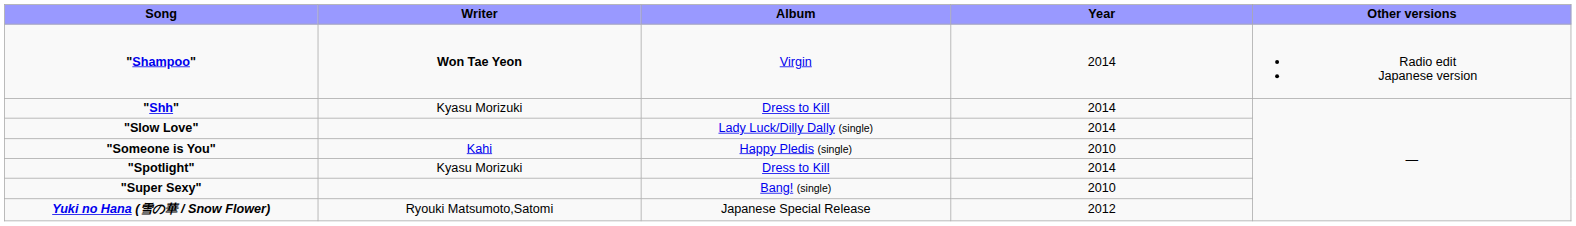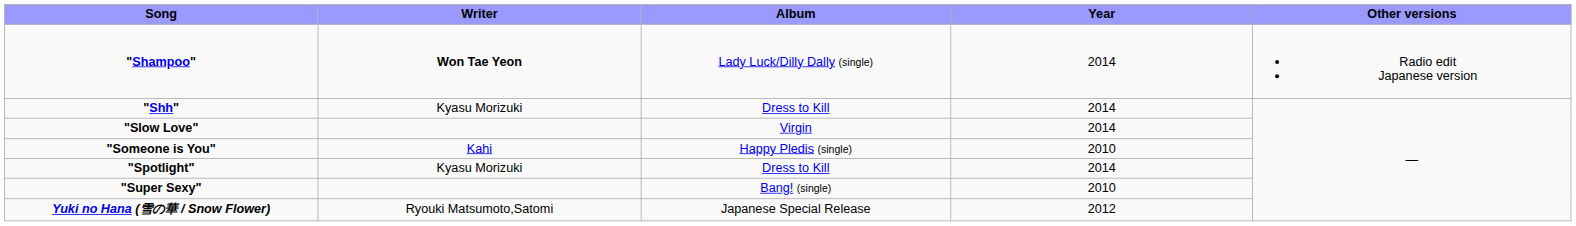"Shampoo" | Album: Virgin -> Lady Luck/Dilly Dally (single)
"Slow Love" | Album: Lady Luck/Dilly Dally (single) -> Virgin
